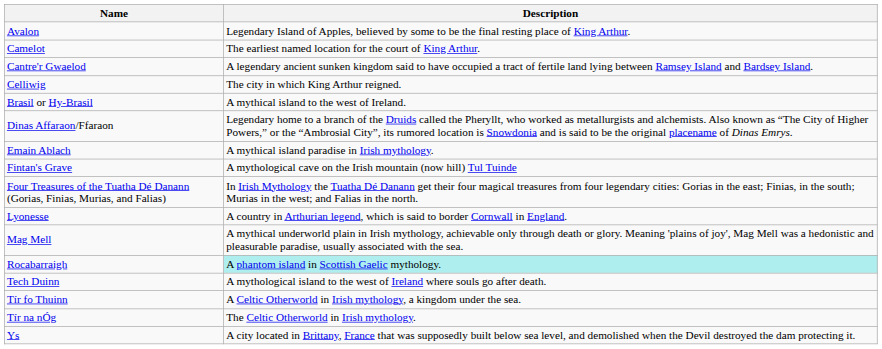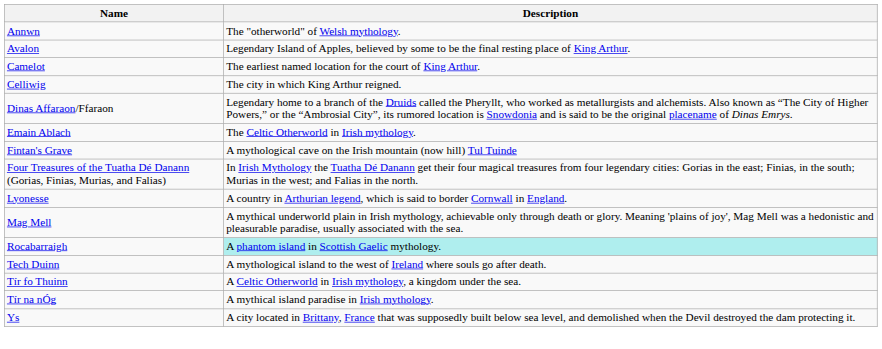+ row: Annwn | The "otherworld" of Welsh mythology.
- row: Cantre'r Gwaelod | A legendary ancient sunken kingdom said to have occupied a tract of fertile land lying between Ramsey Island and Bardsey Island.
- row: Brasil or Hy-Brasil | A mythical island to the west of Ireland.
Emain Ablach | Description: A mythical island paradise in Irish mythology. -> The Celtic Otherworld in Irish mythology.
Tír na nÓg | Description: The Celtic Otherworld in Irish mythology. -> A mythical island paradise in Irish mythology.
